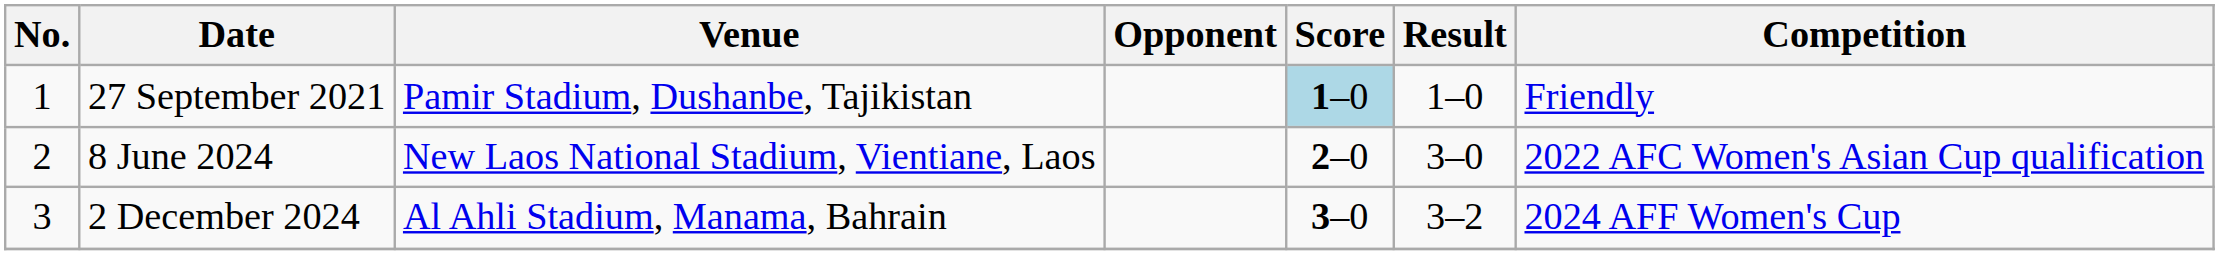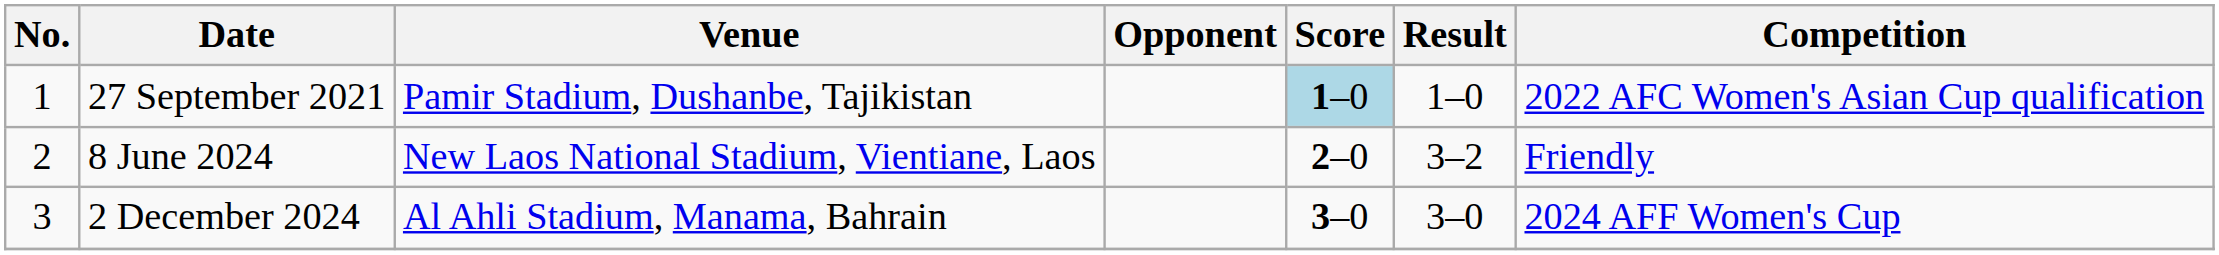27 September 2021 | Competition: Friendly -> 2022 AFC Women's Asian Cup qualification
8 June 2024 | Result: 3–0 -> 3–2
8 June 2024 | Competition: 2022 AFC Women's Asian Cup qualification -> Friendly
2 December 2024 | Result: 3–2 -> 3–0
